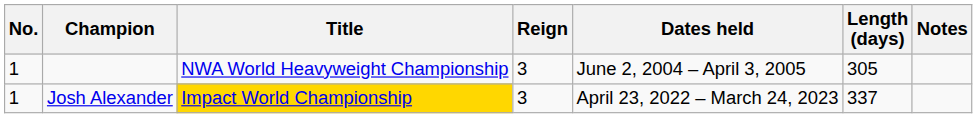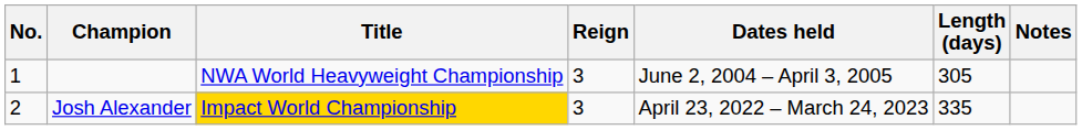Josh Alexander | No.: 1 -> 2
Josh Alexander | Length (days): 337 -> 335
